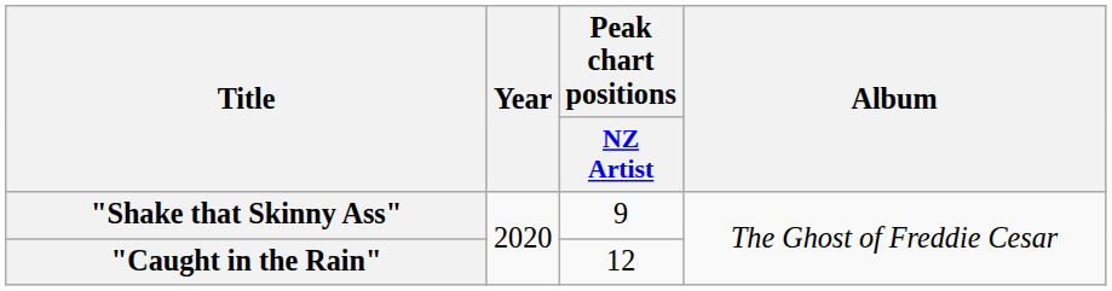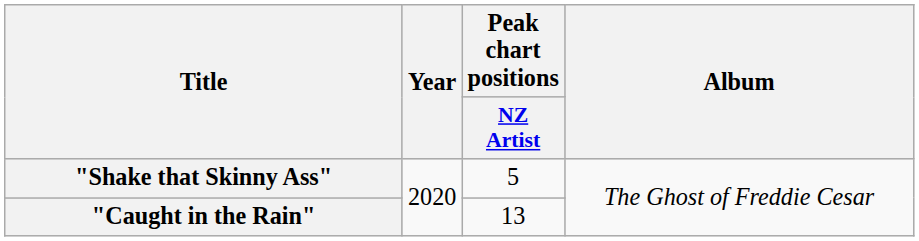"Shake that Skinny Ass" | Peak chart positions / NZ Artist: 9 -> 5
"Caught in the Rain" | Peak chart positions / NZ Artist: 12 -> 13
